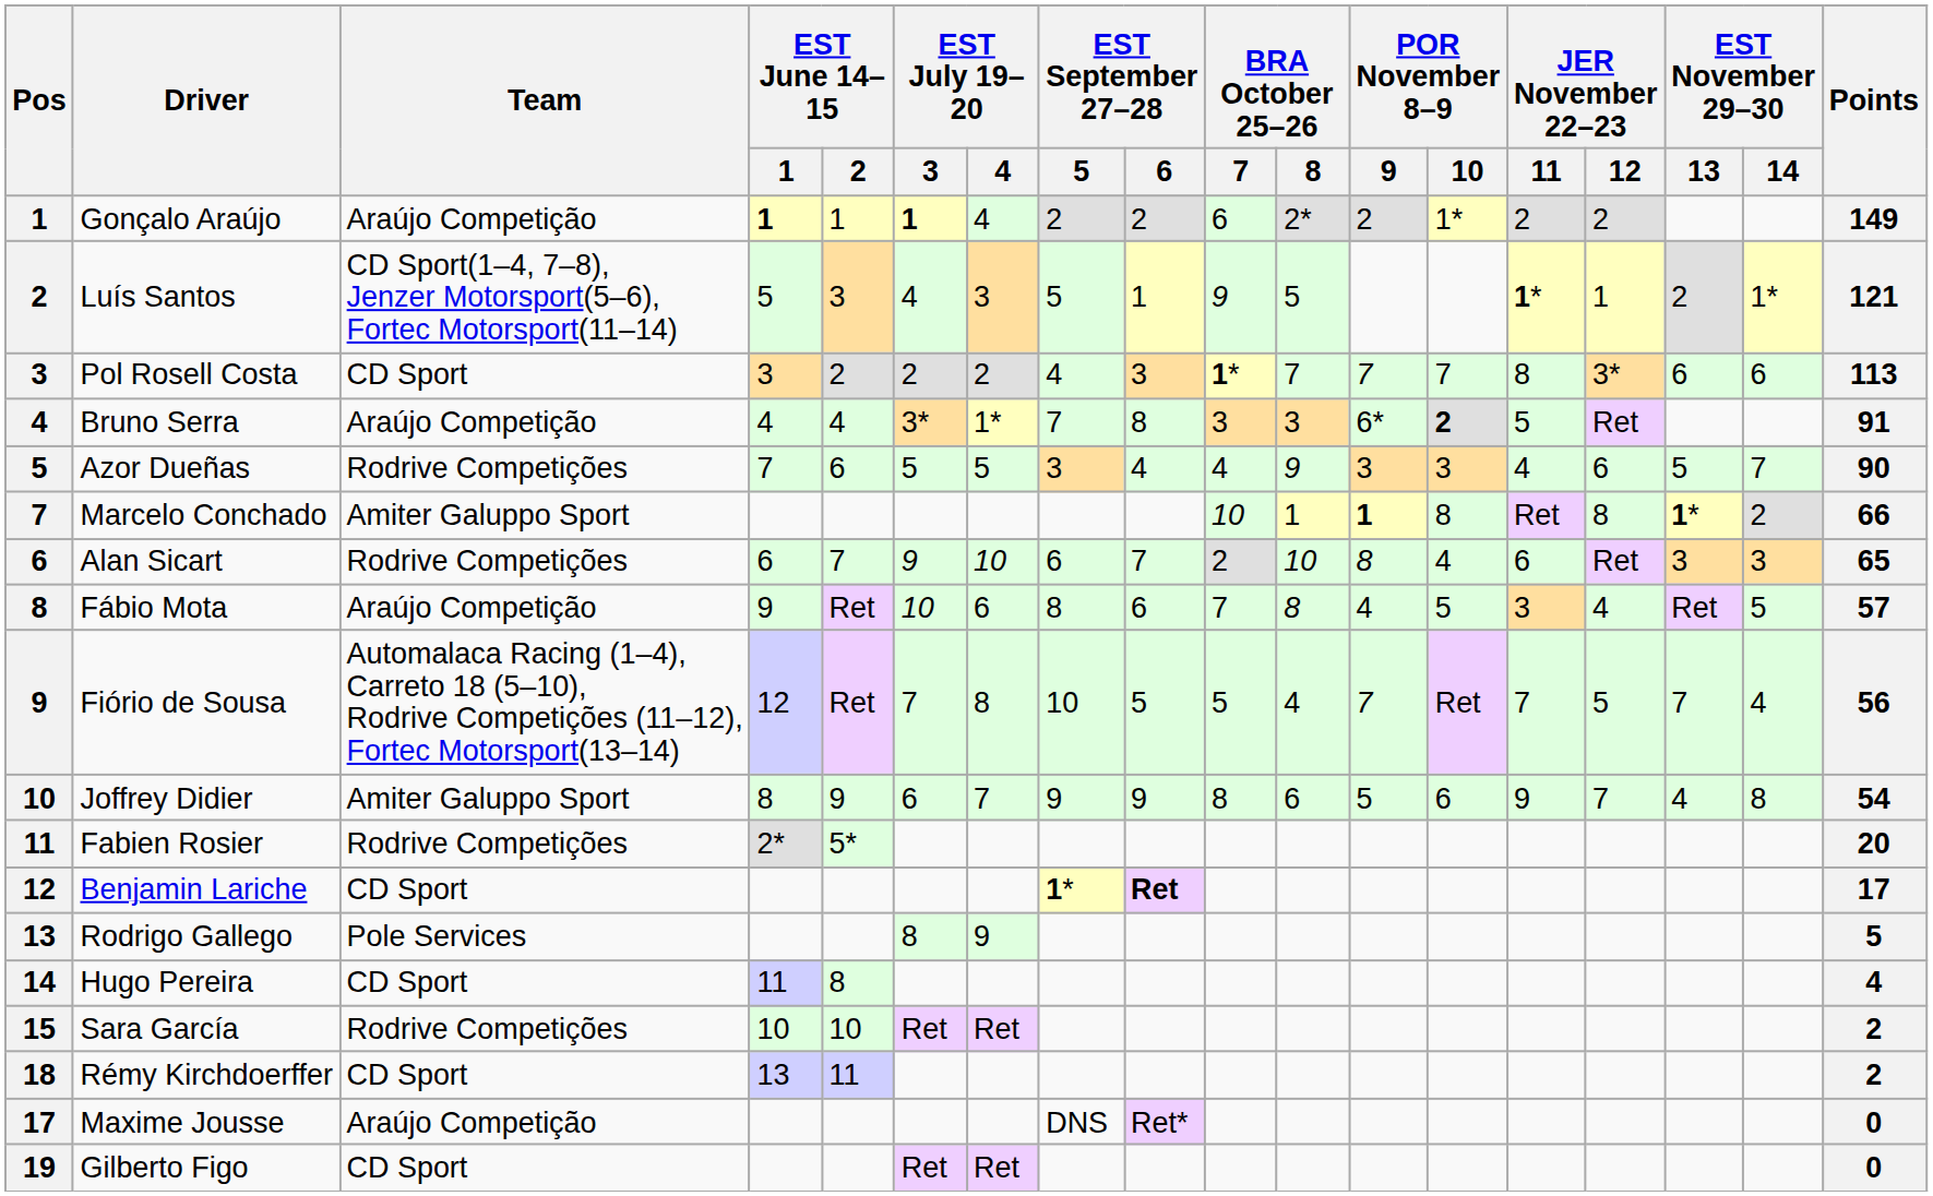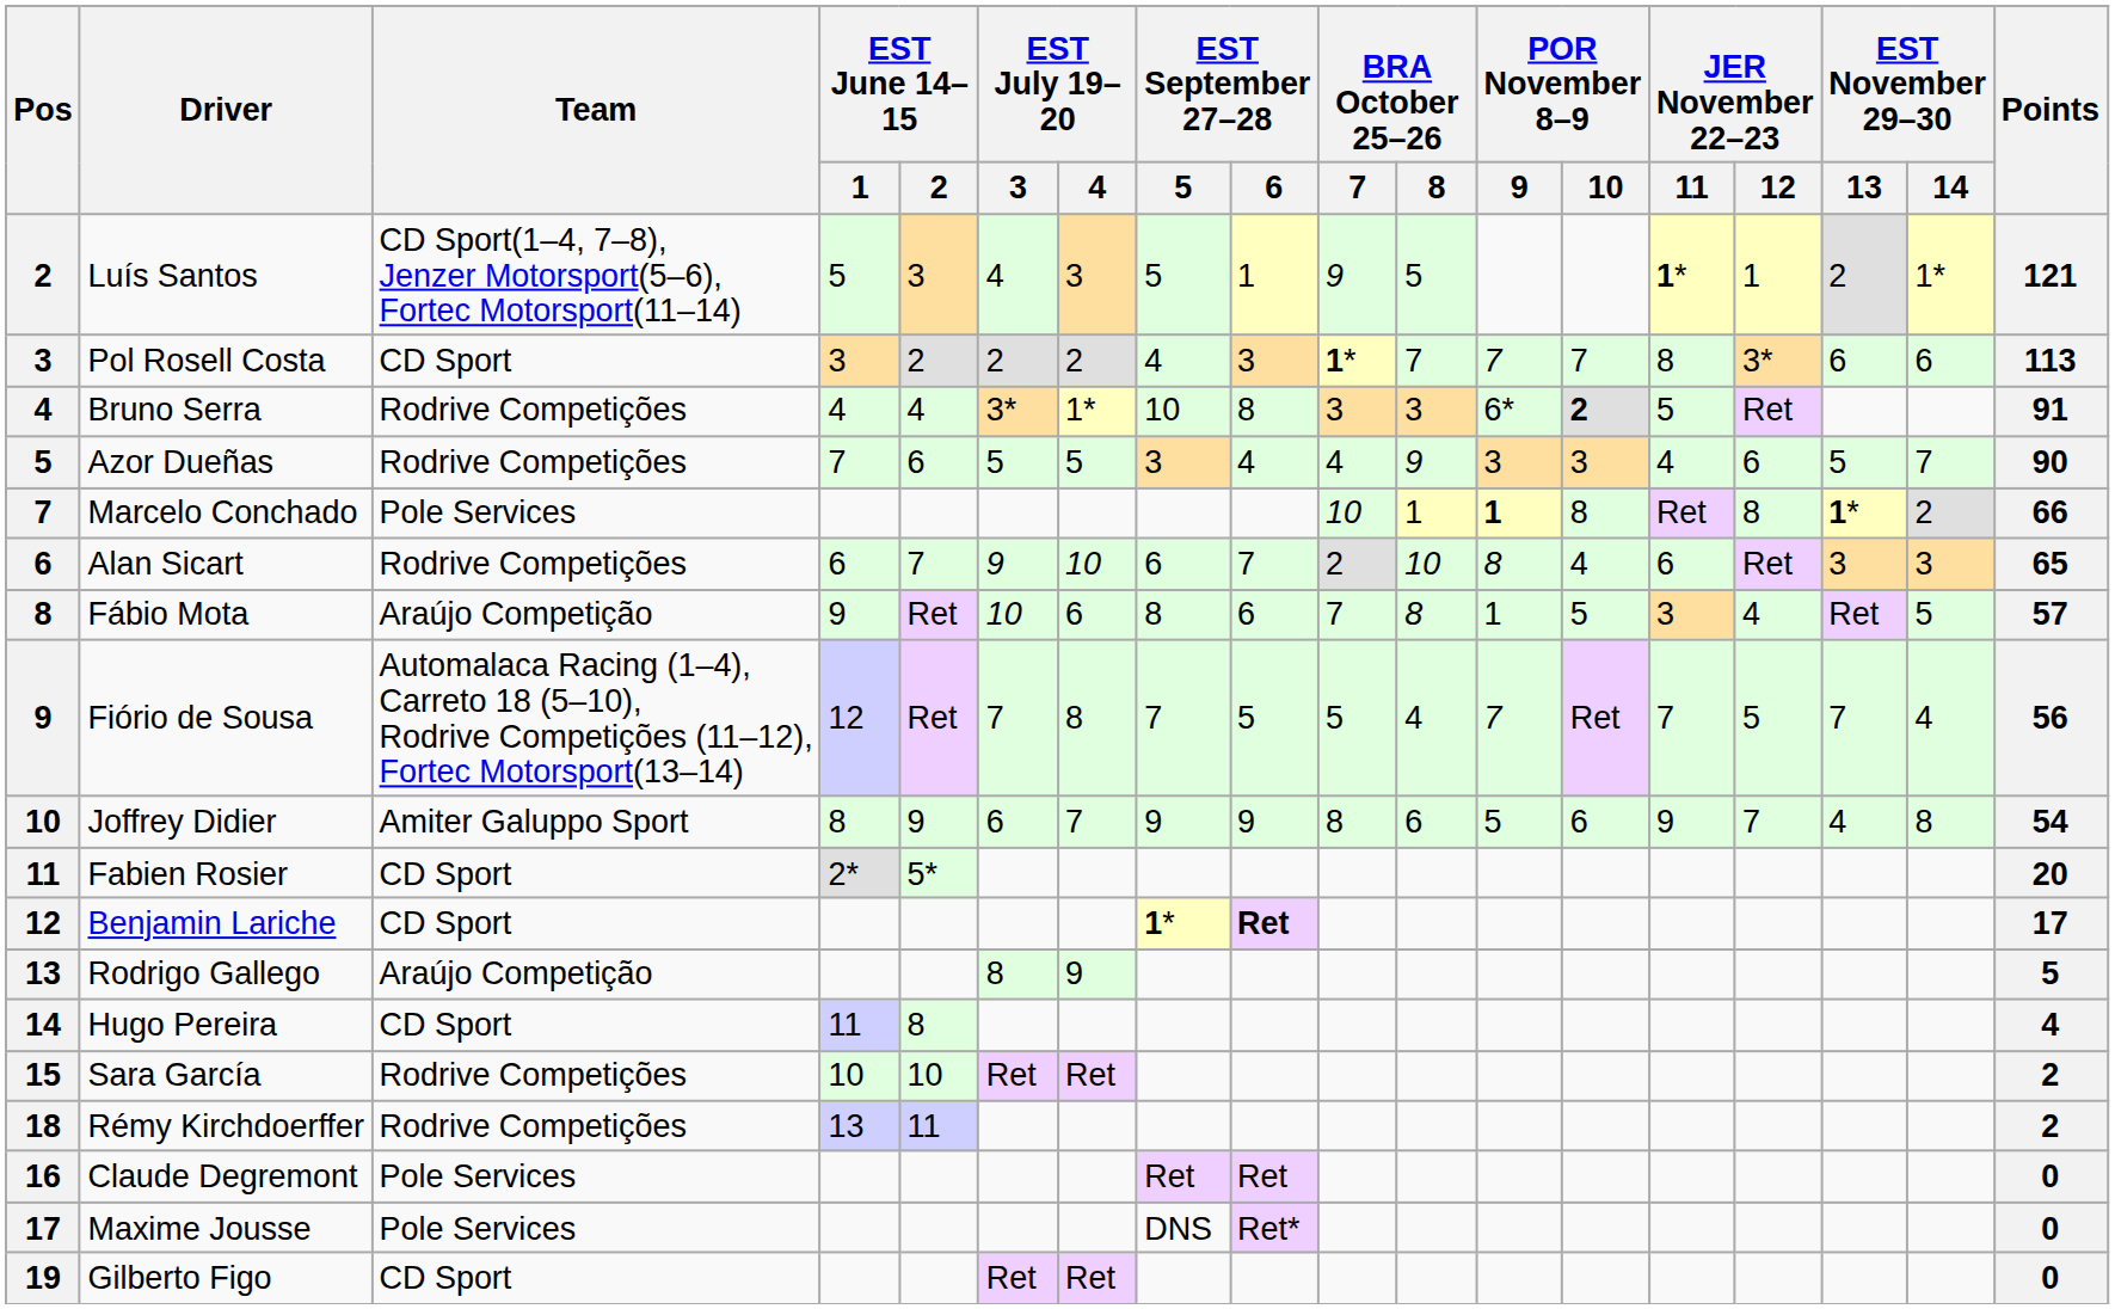- row: 1 | Gonçalo Araújo | Araújo Competição | 1 | 1 | 1 | 4 | 2 | 2 | 6 | 2* | 2 | 1* | 2 | 2 | 149
Bruno Serra | Team: Araújo Competição -> Rodrive Competições
Bruno Serra | EST September 27–28 / 5: 7 -> 10
Marcelo Conchado | Team: Amiter Galuppo Sport -> Pole Services
Fábio Mota | POR November 8–9 / 9: 4 -> 1
Fiório de Sousa | EST September 27–28 / 5: 10 -> 7
Fabien Rosier | Team: Rodrive Competições -> CD Sport
Rodrigo Gallego | Team: Pole Services -> Araújo Competição
Rémy Kirchdoerffer | Team: CD Sport -> Rodrive Competições
+ row: 16 | Claude Degremont | Pole Services | Ret | Ret | 0
Maxime Jousse | Team: Araújo Competição -> Pole Services
